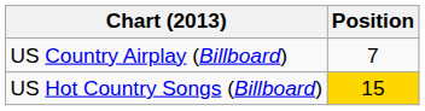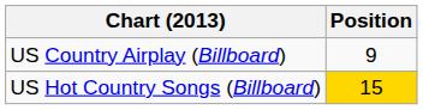US Country Airplay (Billboard) | Position: 7 -> 9
